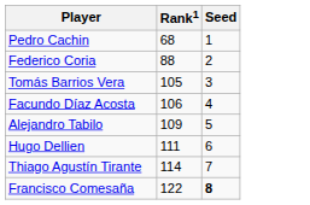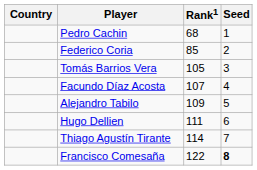+ column: Country
Federico Coria | Rank1: 88 -> 85
Facundo Díaz Acosta | Rank1: 106 -> 107
